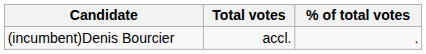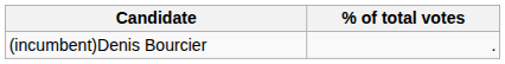- column: Total votes | accl.
